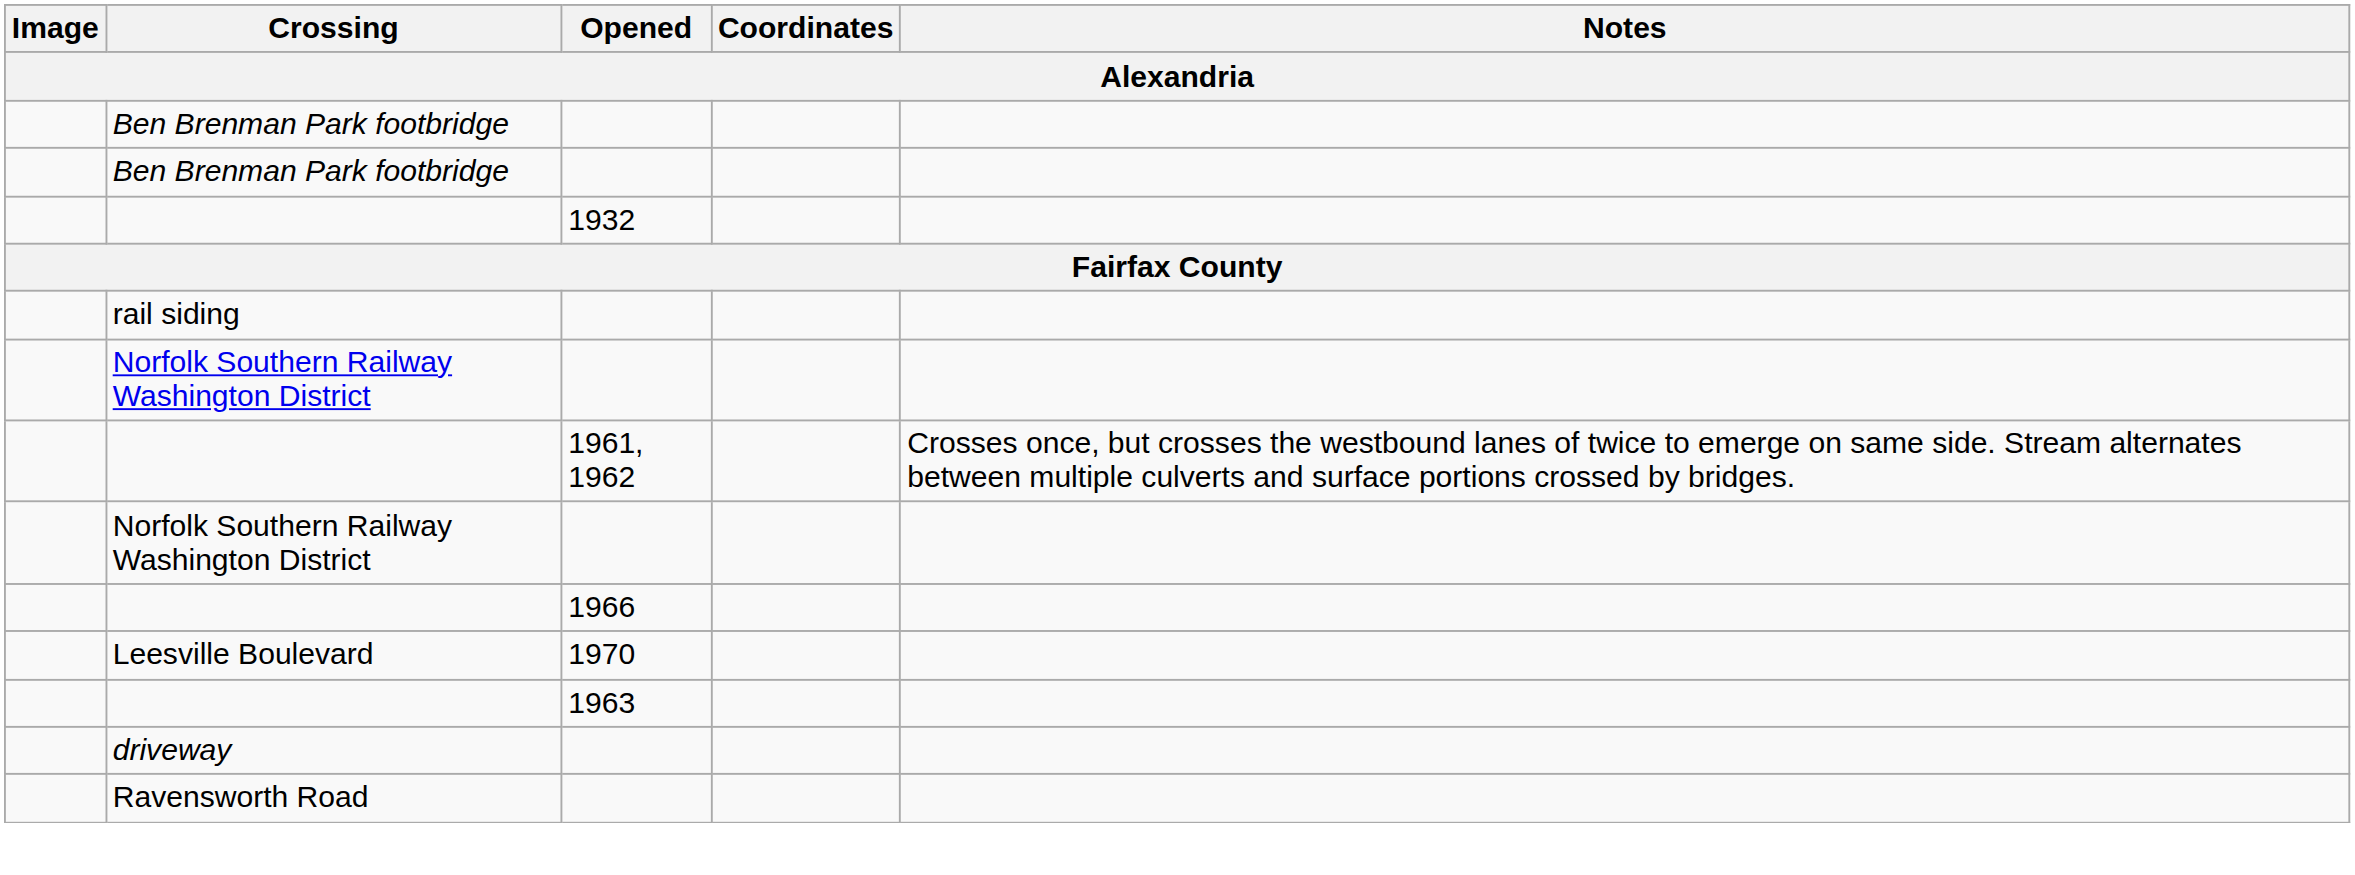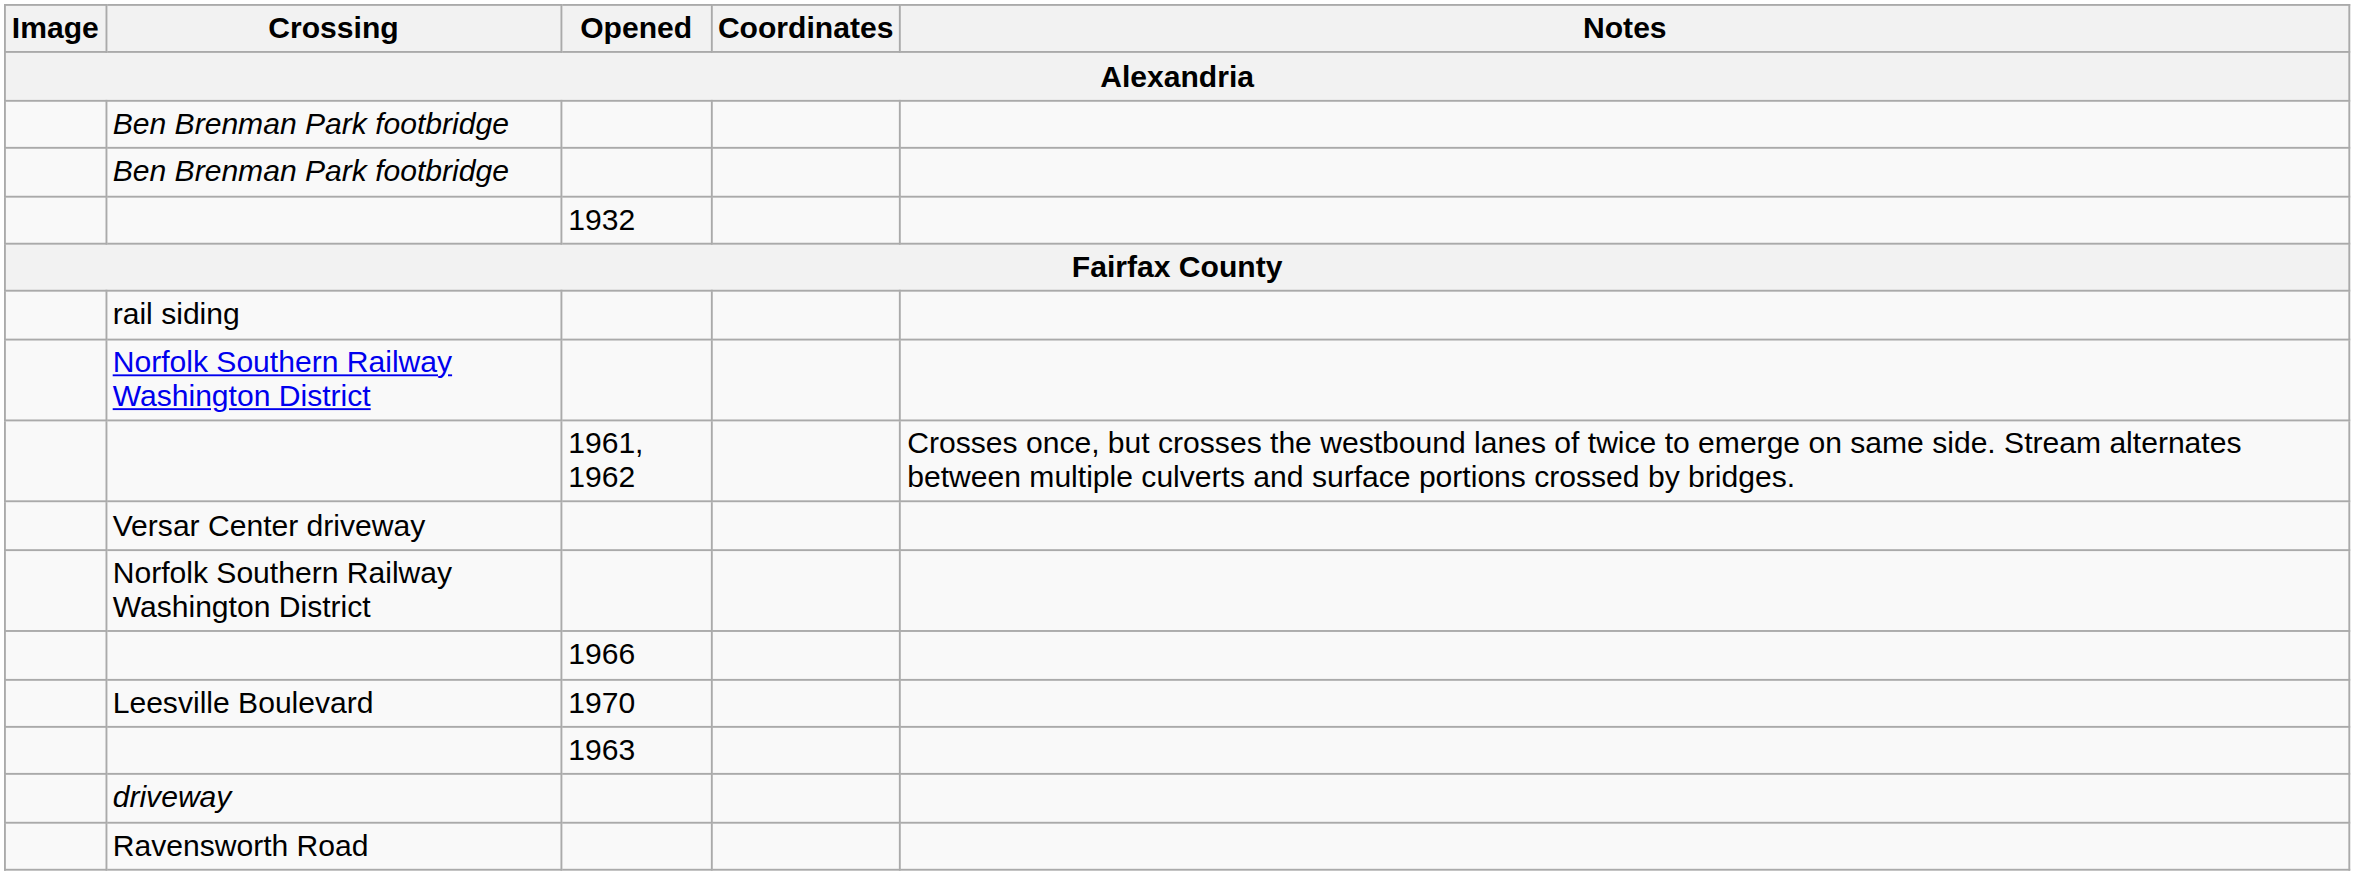+ row: Versar Center driveway
